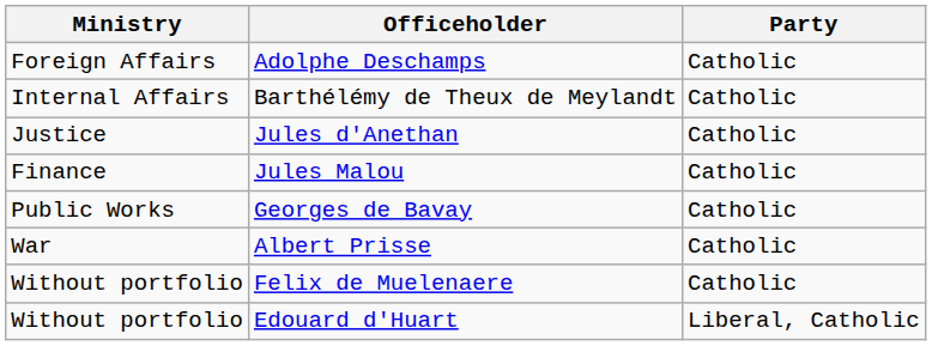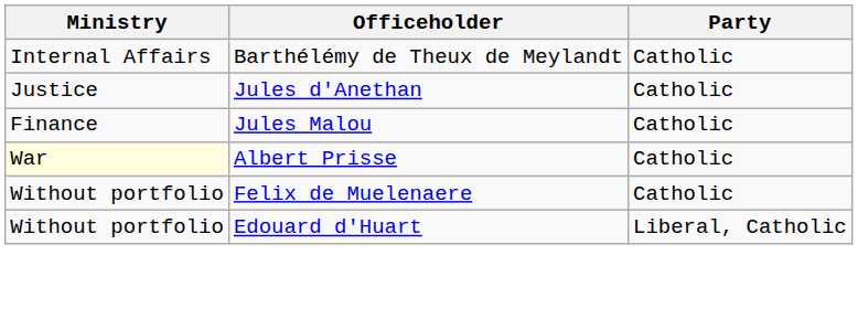- row: Foreign Affairs | Adolphe Deschamps | Catholic
- row: Public Works | Georges de Bavay | Catholic
Albert Prisse | Ministry: no background -> lightyellow background
